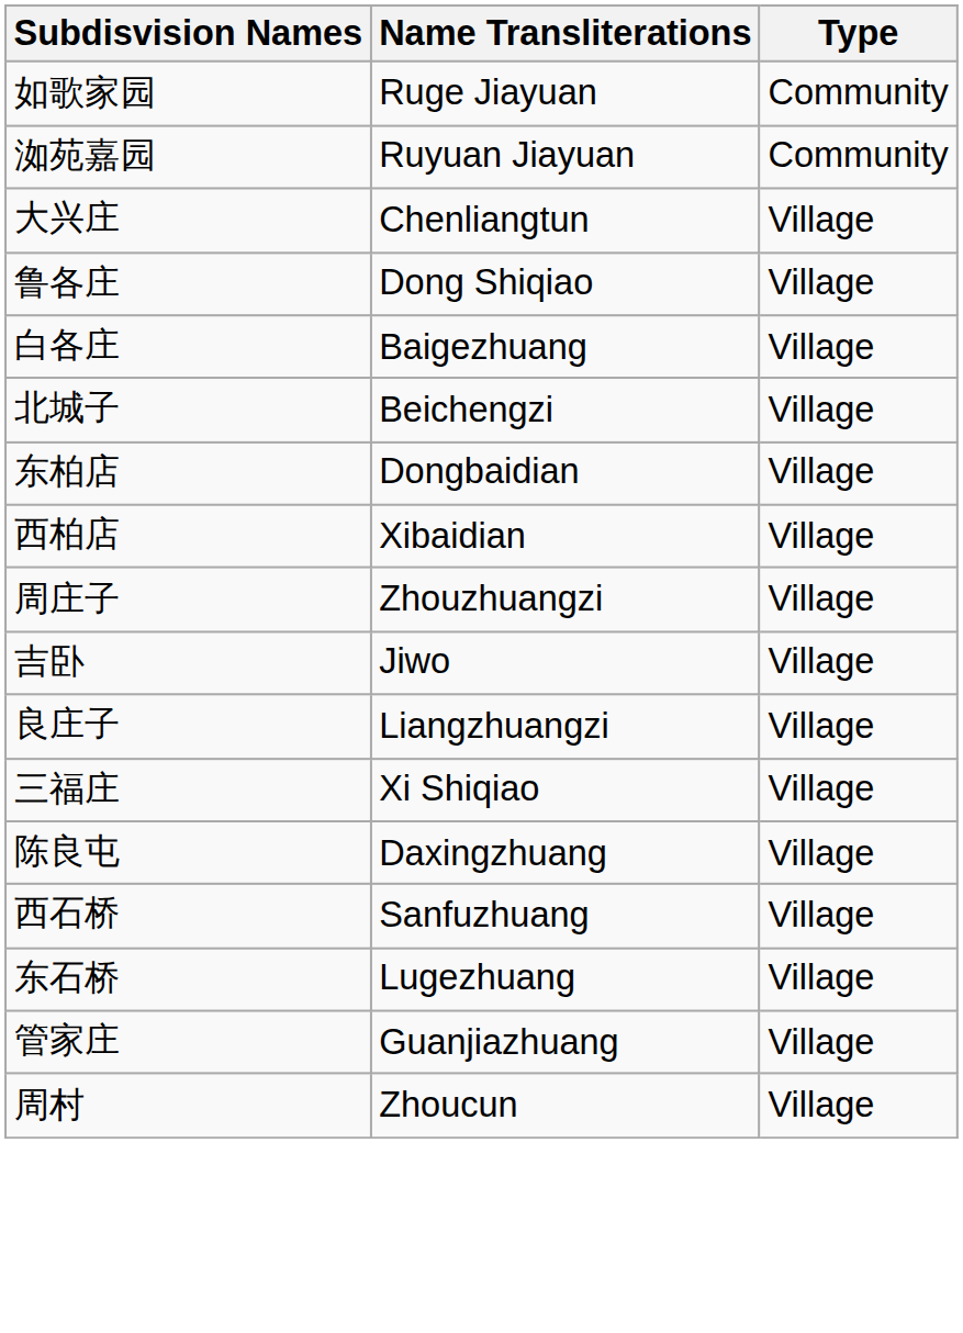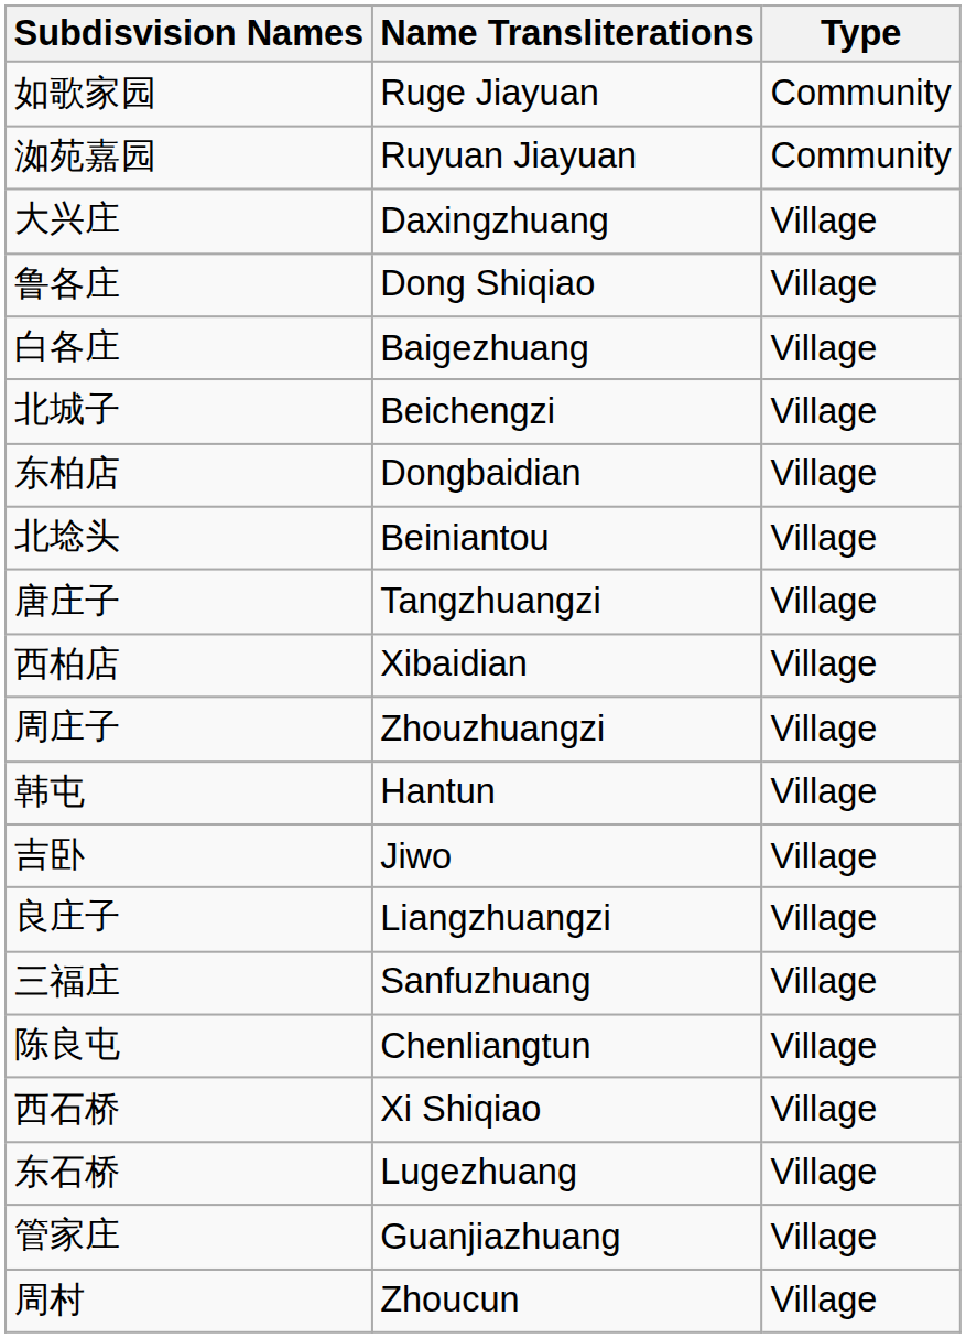大兴庄 | Name Transliterations: Chenliangtun -> Daxingzhuang
+ row: 北埝头 | Beiniantou | Village
+ row: 唐庄子 | Tangzhuangzi | Village
+ row: 韩屯 | Hantun | Village
三福庄 | Name Transliterations: Xi Shiqiao -> Sanfuzhuang
陈良屯 | Name Transliterations: Daxingzhuang -> Chenliangtun
西石桥 | Name Transliterations: Sanfuzhuang -> Xi Shiqiao
